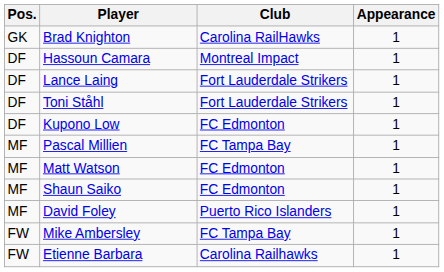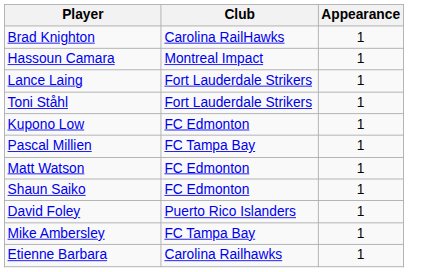- column: Pos. | GK | DF | DF | DF | DF | MF | MF | MF | MF | FW | FW
